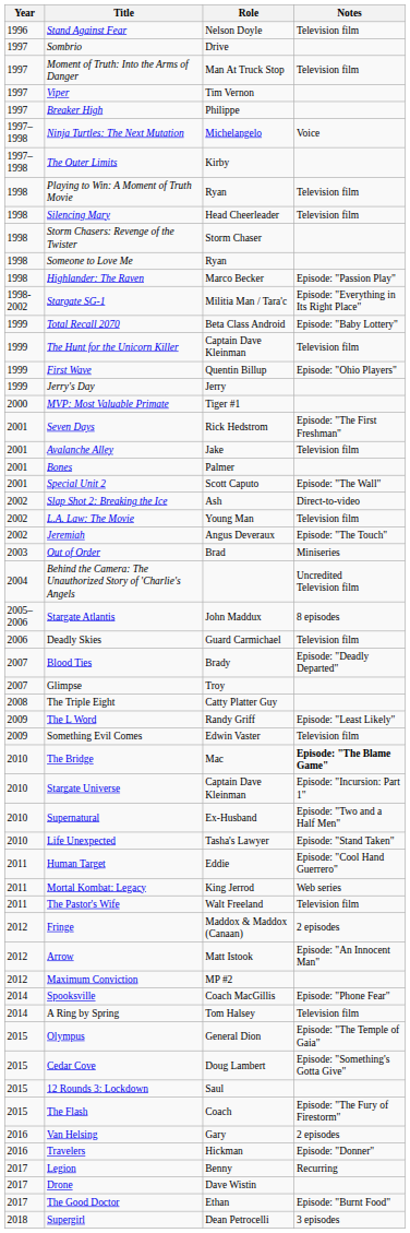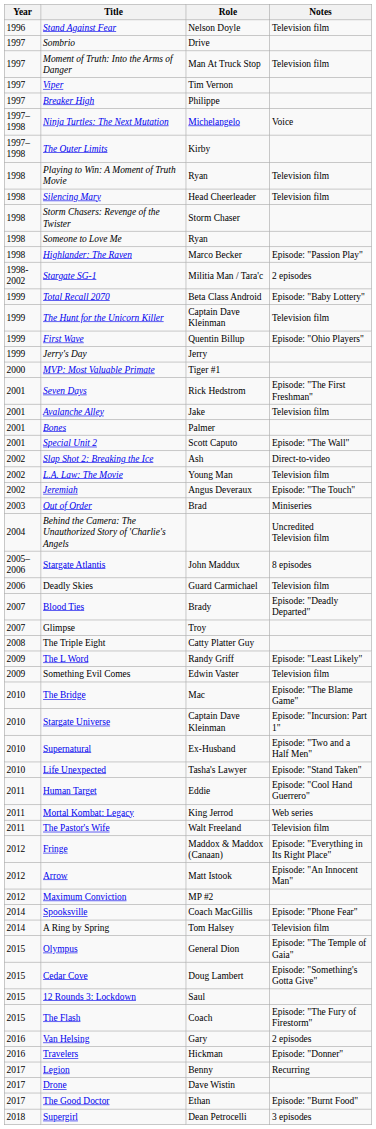Stargate SG-1 | Notes: Episode: "Everything in Its Right Place" -> 2 episodes
The Bridge | Notes: bold -> normal
Fringe | Notes: 2 episodes -> Episode: "Everything in Its Right Place"
